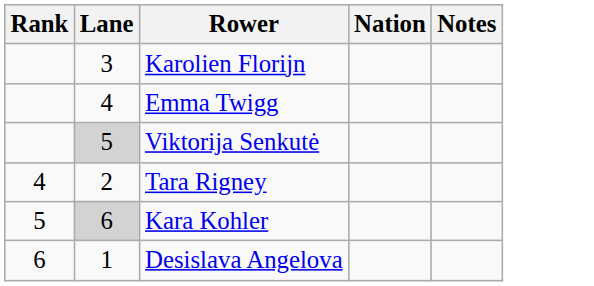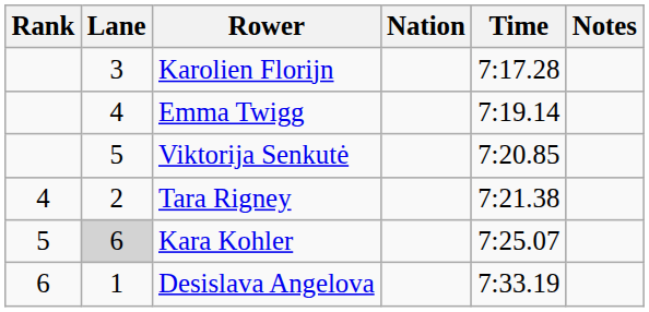+ column: Time | 7:17.28 | 7:19.14 | 7:20.85 | 7:21.38 | 7:25.07 | 7:33.19
Viktorija Senkutė | Lane: lightgrey background -> no background
